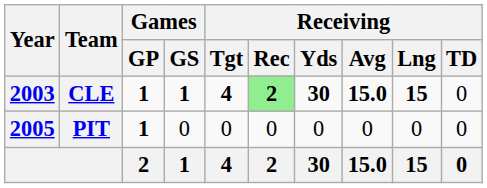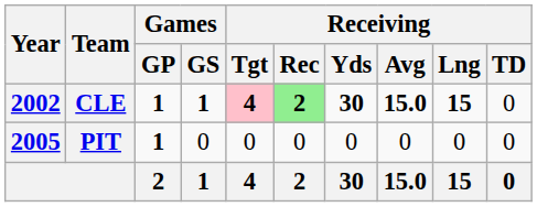CLE | Year: 2003 -> 2002
CLE | Receiving / Tgt: no background -> pink background
